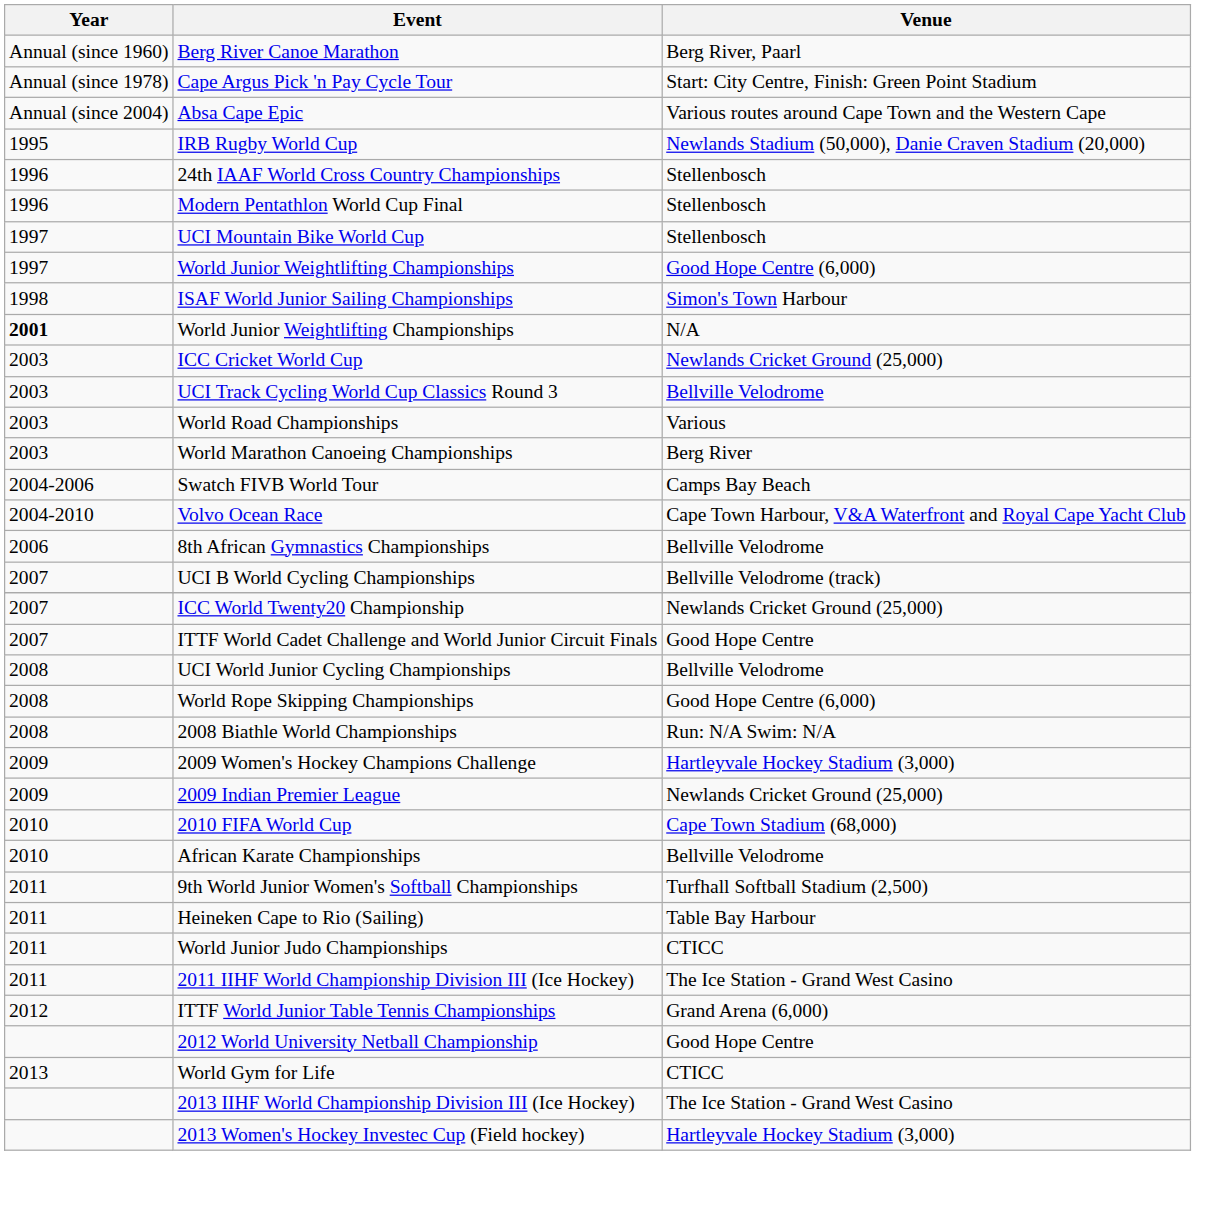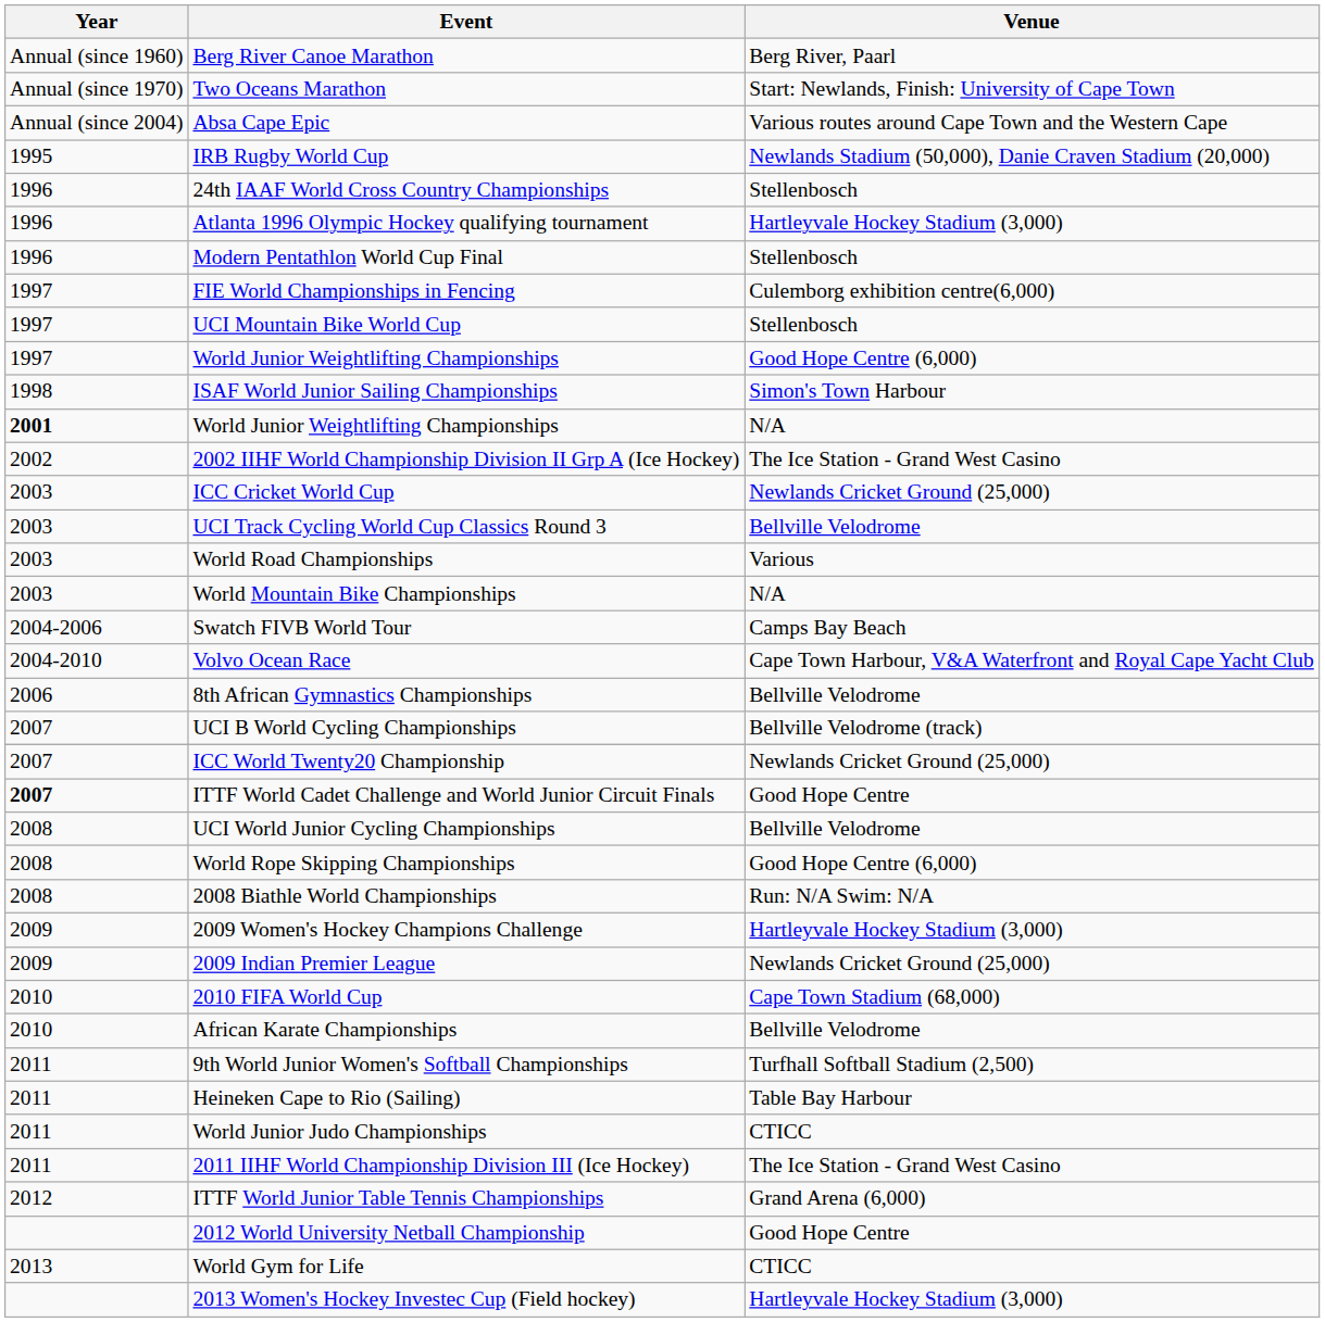+ row: Annual (since 1970) | Two Oceans Marathon | Start: Newlands, Finish: University of Cape Town
- row: Annual (since 1978) | Cape Argus Pick 'n Pay Cycle Tour | Start: City Centre, Finish: Green Point Stadium
+ row: 1996 | Atlanta 1996 Olympic Hockey qualifying tournament | Hartleyvale Hockey Stadium (3,000)
+ row: 1997 | FIE World Championships in Fencing | Culemborg exhibition centre(6,000)
+ row: 2002 | 2002 IIHF World Championship Division II Grp A (Ice Hockey) | The Ice Station - Grand West Casino
- row: 2003 | World Marathon Canoeing Championships | Berg River
+ row: 2003 | World Mountain Bike Championships | N/A
ITTF World Cadet Challenge and World Junior Circuit Finals | Year: normal -> bold
- row: 2013 IIHF World Championship Division III (Ice Hockey) | The Ice Station - Grand West Casino
